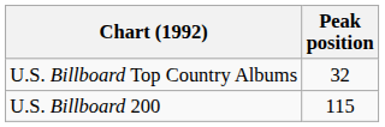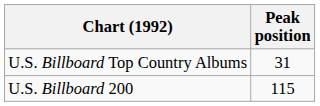U.S. Billboard Top Country Albums | Peak position: 32 -> 31
